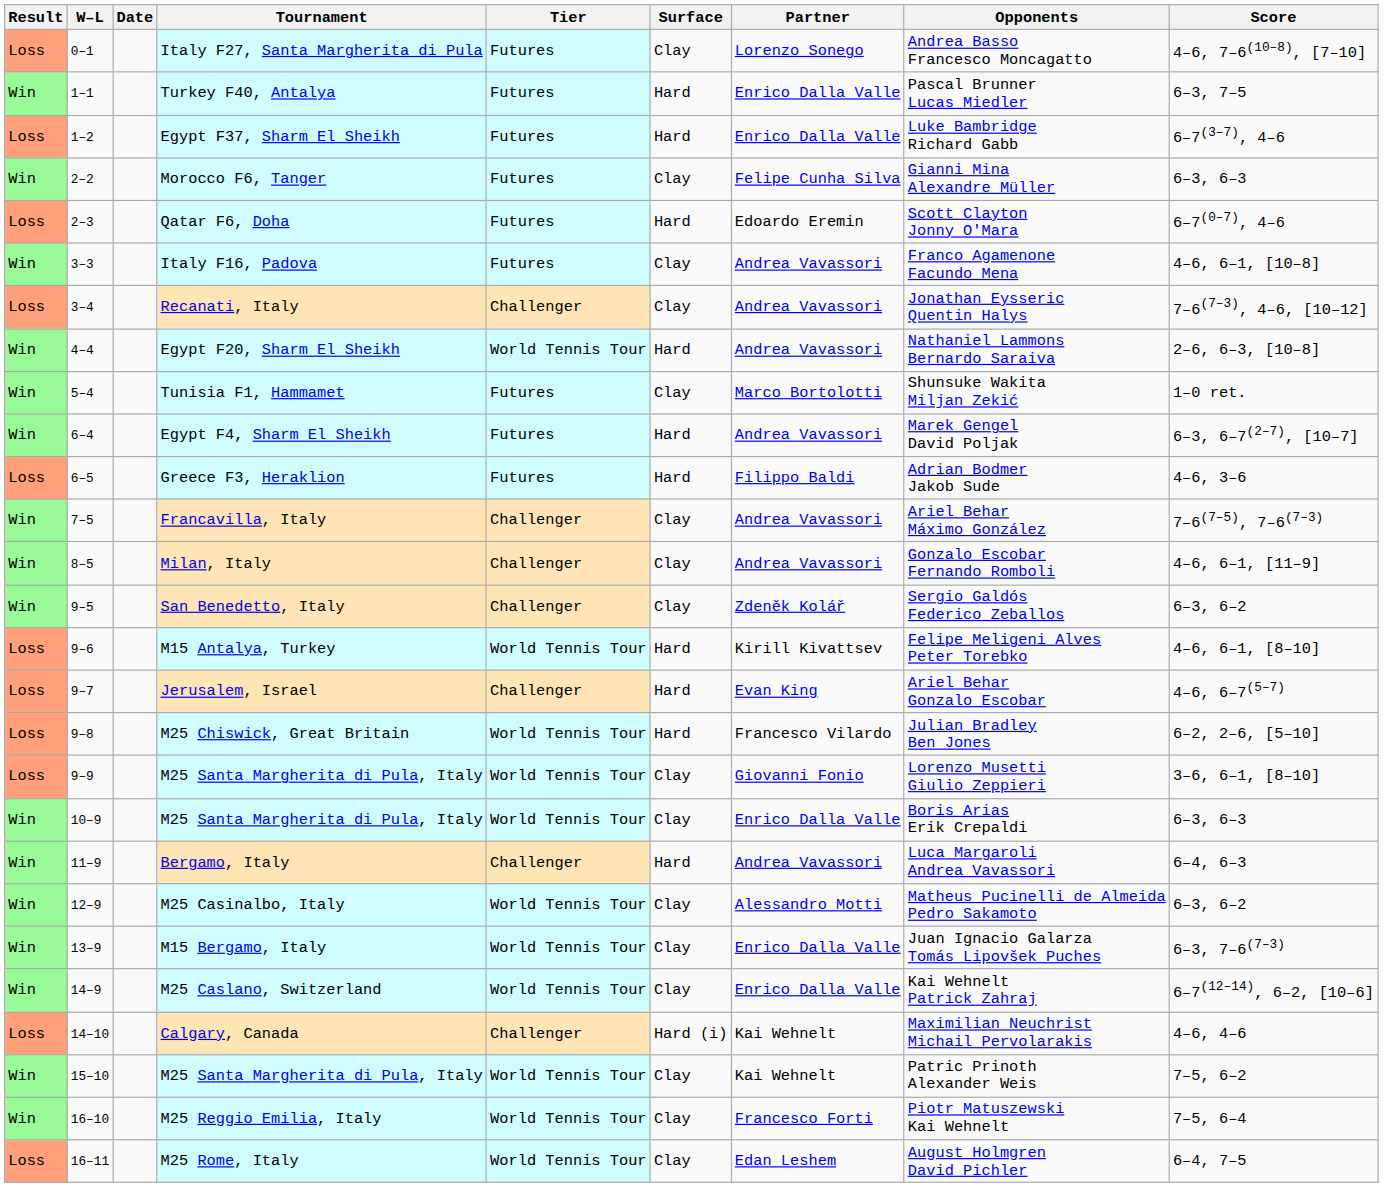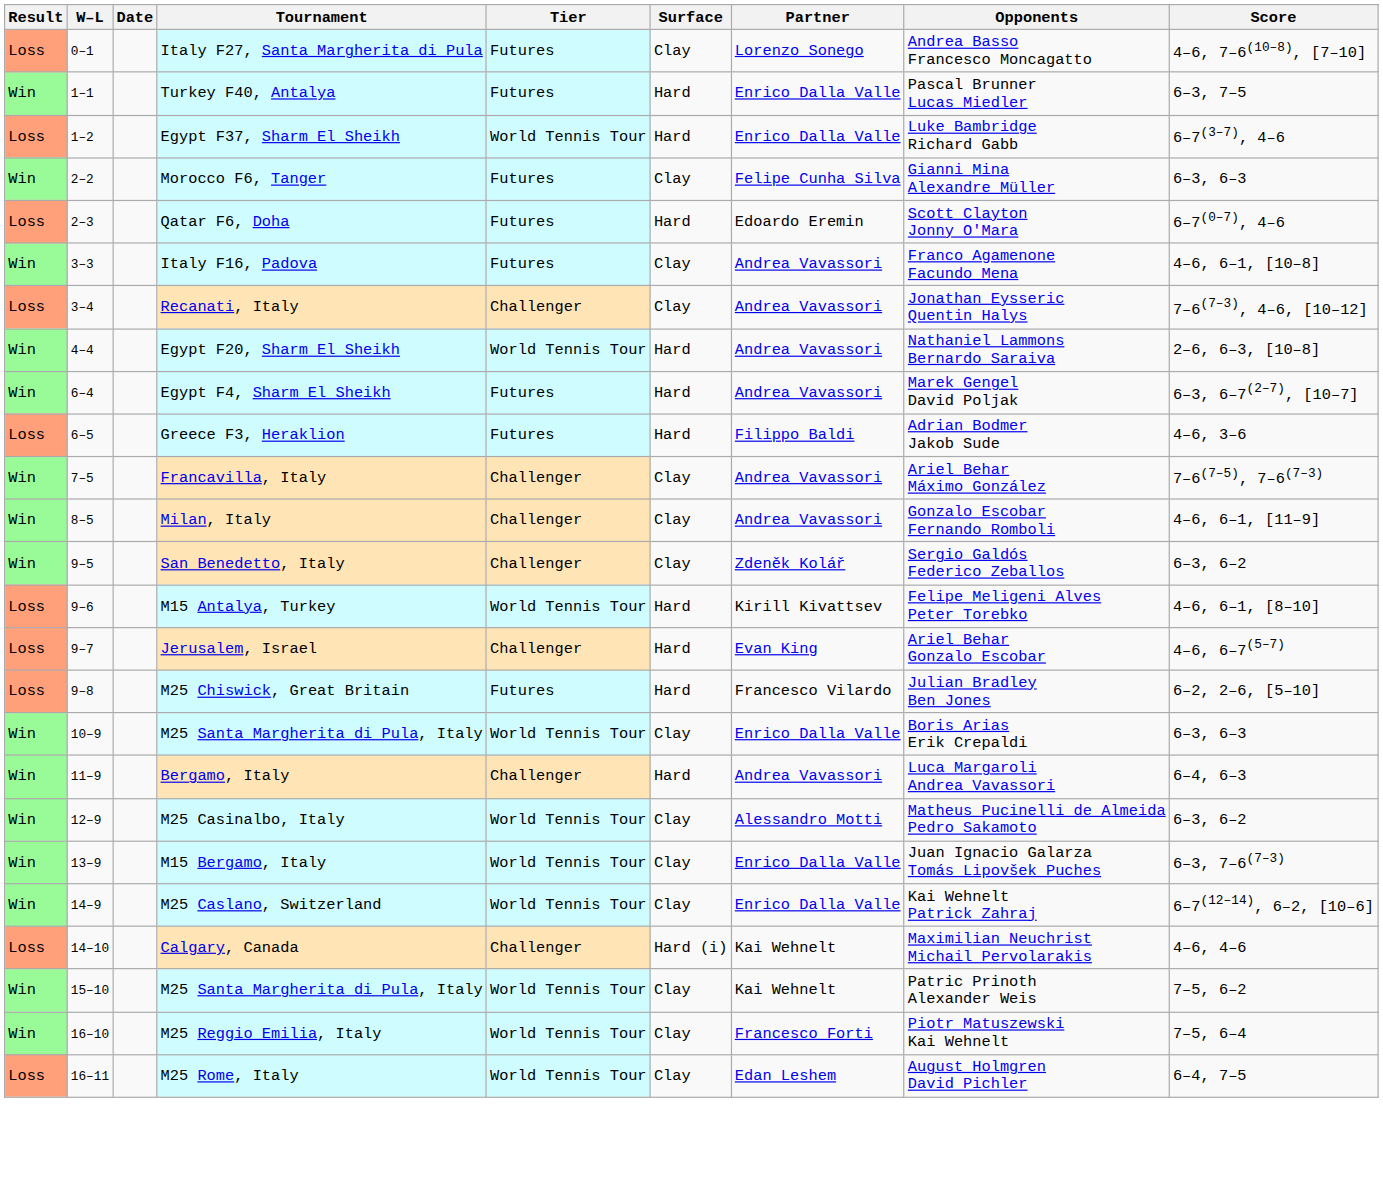Egypt F37, Sharm El Sheikh | Tier: Futures -> World Tennis Tour
- row: Win | 5–4 | Tunisia F1, Hammamet | Futures | Clay | Marco Bortolotti | Shunsuke Wakita Miljan Zekić | 1–0 ret.
M25 Chiswick, Great Britain | Tier: World Tennis Tour -> Futures
- row: Loss | 9–9 | M25 Santa Margherita di Pula, Italy | World Tennis Tour | Clay | Giovanni Fonio | Lorenzo Musetti Giulio Zeppieri | 3–6, 6–1, [8–10]
